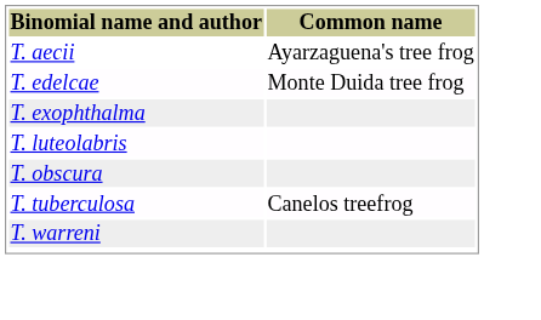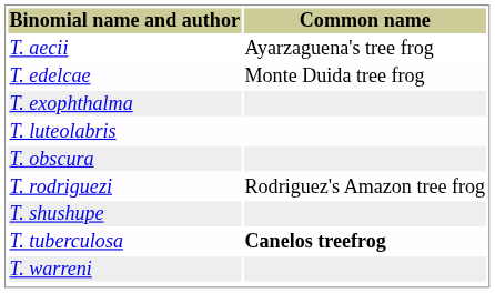+ row: T. rodriguezi | Rodriguez's Amazon tree frog
+ row: T. shushupe
T. tuberculosa | Common name: normal -> bold
